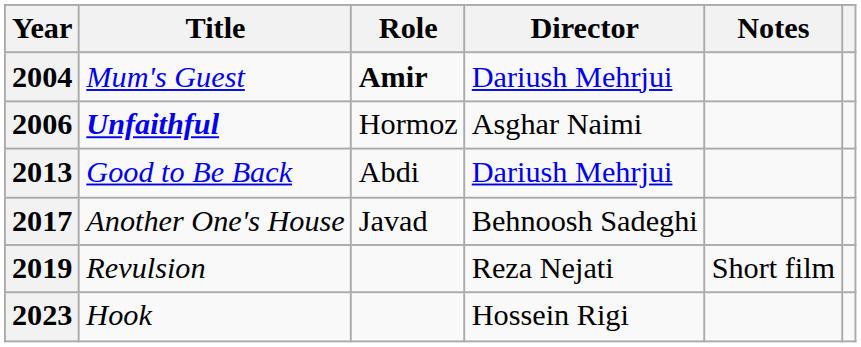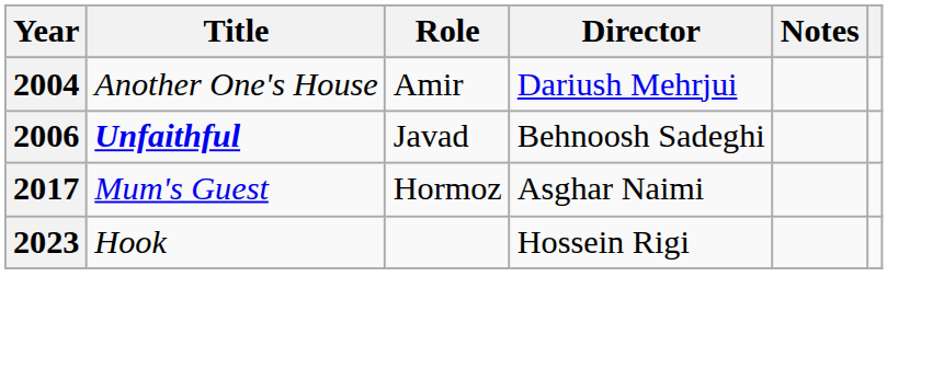2004 | Title: Mum's Guest -> Another One's House
2004 | Role: bold -> normal
2006 | Role: Hormoz -> Javad
2006 | Director: Asghar Naimi -> Behnoosh Sadeghi
- row: 2013 | Good to Be Back | Abdi | Dariush Mehrjui
2017 | Title: Another One's House -> Mum's Guest
2017 | Role: Javad -> Hormoz
2017 | Director: Behnoosh Sadeghi -> Asghar Naimi
- row: 2019 | Revulsion | Reza Nejati | Short film
